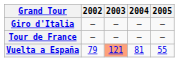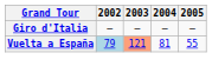- row: Tour de France | — | — | — | —
Vuelta a España | 2002: no background -> lightblue background
